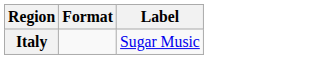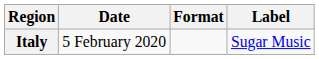+ column: Date | 5 February 2020
